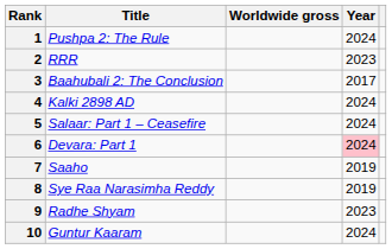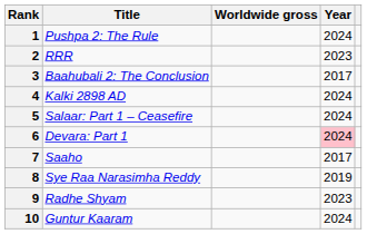7 | Year: 2019 -> 2017
